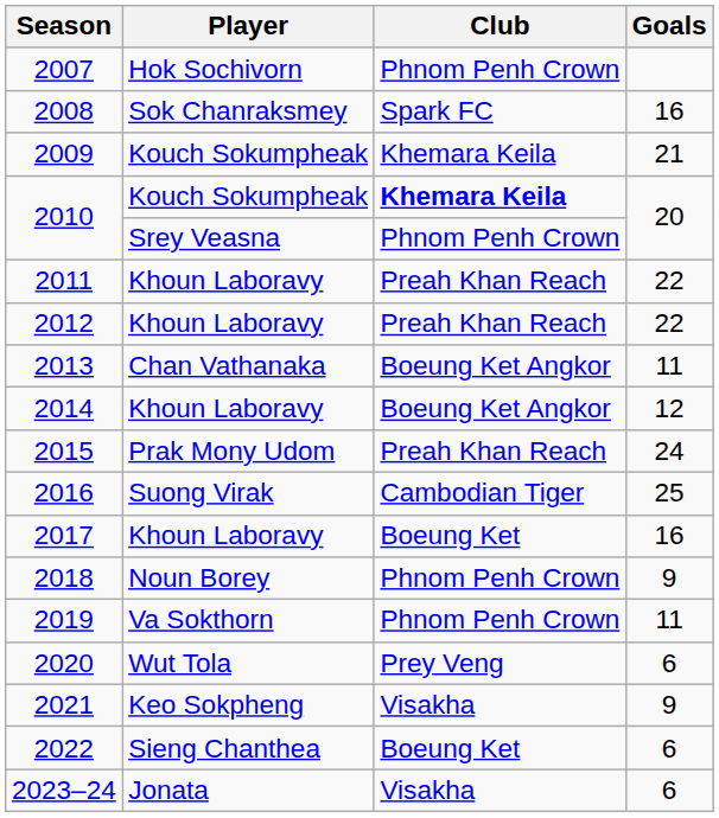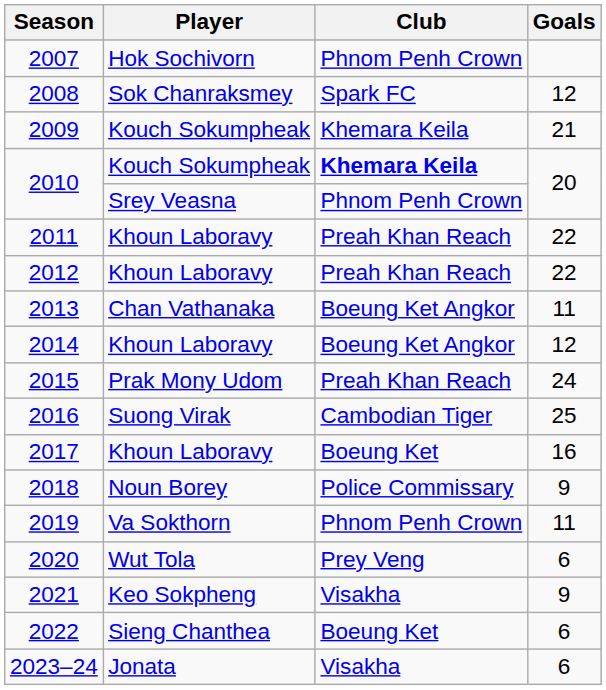2008 | Goals: 16 -> 12
2018 | Club: Phnom Penh Crown -> Police Commissary
